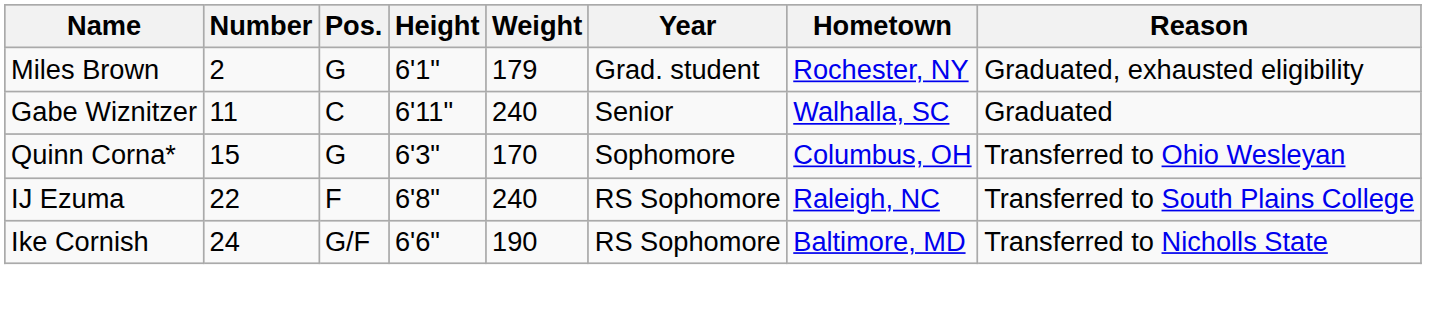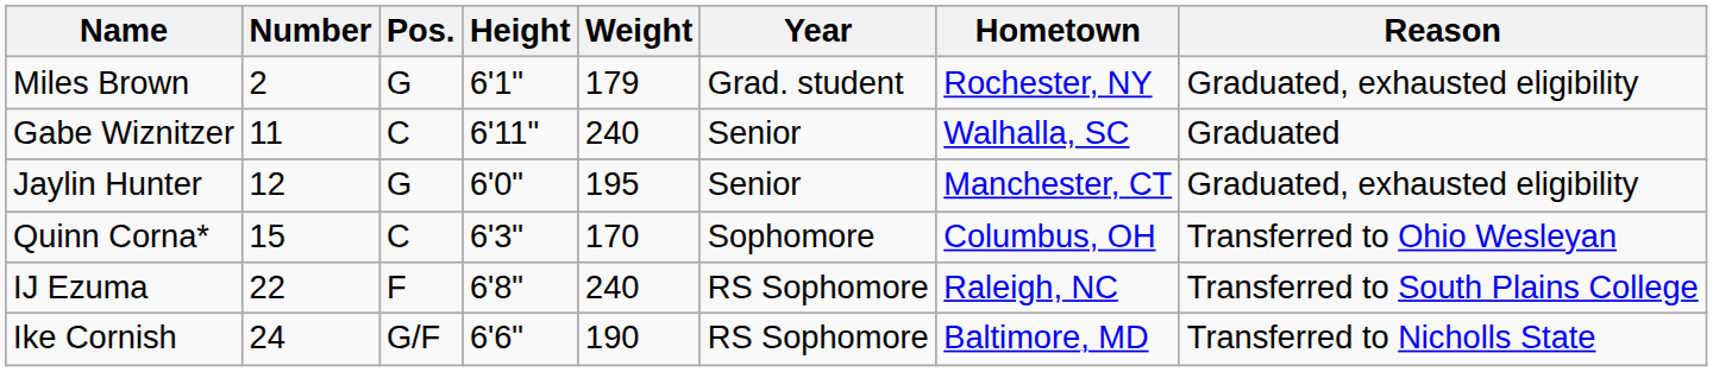+ row: Jaylin Hunter | 12 | G | 6'0" | 195 | Senior | Manchester, CT | Graduated, exhausted eligibility
Quinn Corna* | Pos.: G -> C
